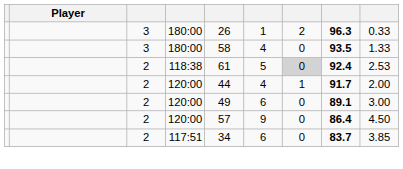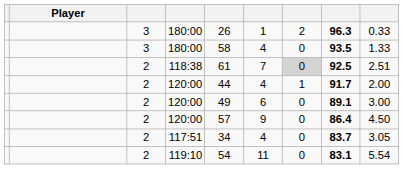118:38 | column 6: 5 -> 7
118:38 | column 8: 92.4 -> 92.5
118:38 | column 9: 2.53 -> 2.51
117:51 | column 6: 6 -> 4
117:51 | column 9: 3.85 -> 3.05
+ row: 2 | 119:10 | 54 | 11 | 0 | 83.1 | 5.54
